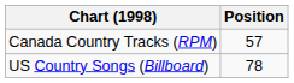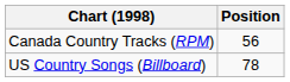Canada Country Tracks (RPM) | Position: 57 -> 56
